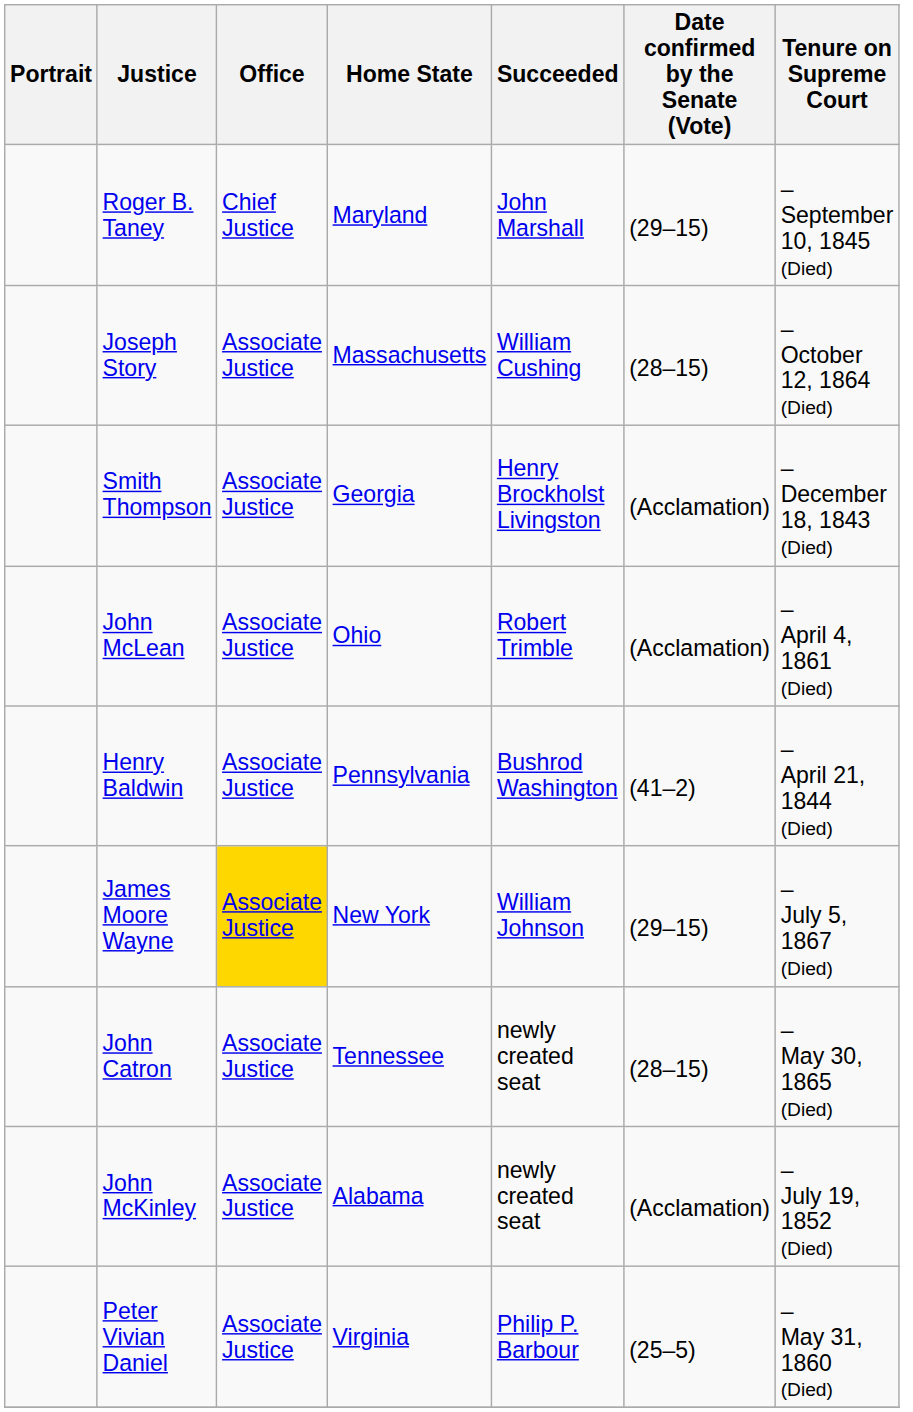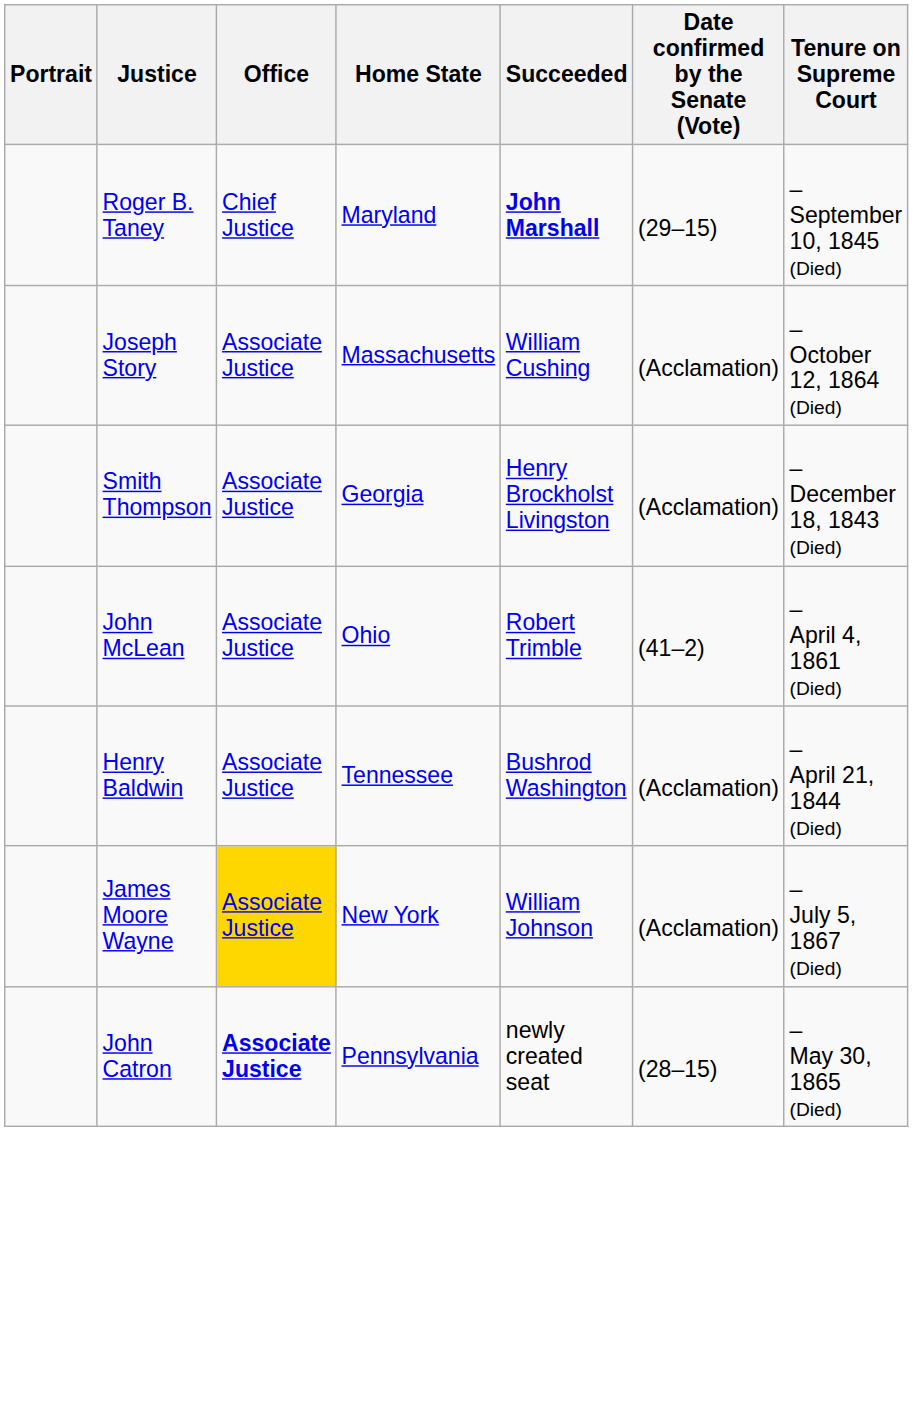Roger B. Taney | Succeeded: normal -> bold
Joseph Story | Date confirmed by the Senate (Vote): (28–15) -> (Acclamation)
John McLean | Date confirmed by the Senate (Vote): (Acclamation) -> (41–2)
Henry Baldwin | Home State: Pennsylvania -> Tennessee
Henry Baldwin | Date confirmed by the Senate (Vote): (41–2) -> (Acclamation)
James Moore Wayne | Date confirmed by the Senate (Vote): (29–15) -> (Acclamation)
John Catron | Office: normal -> bold
John Catron | Home State: Tennessee -> Pennsylvania
- row: John McKinley | Associate Justice | Alabama | newly created seat | (Acclamation) | – July 19, 1852 (Died)
- row: Peter Vivian Daniel | Associate Justice | Virginia | Philip P. Barbour | (25–5) | – May 31, 1860 (Died)
